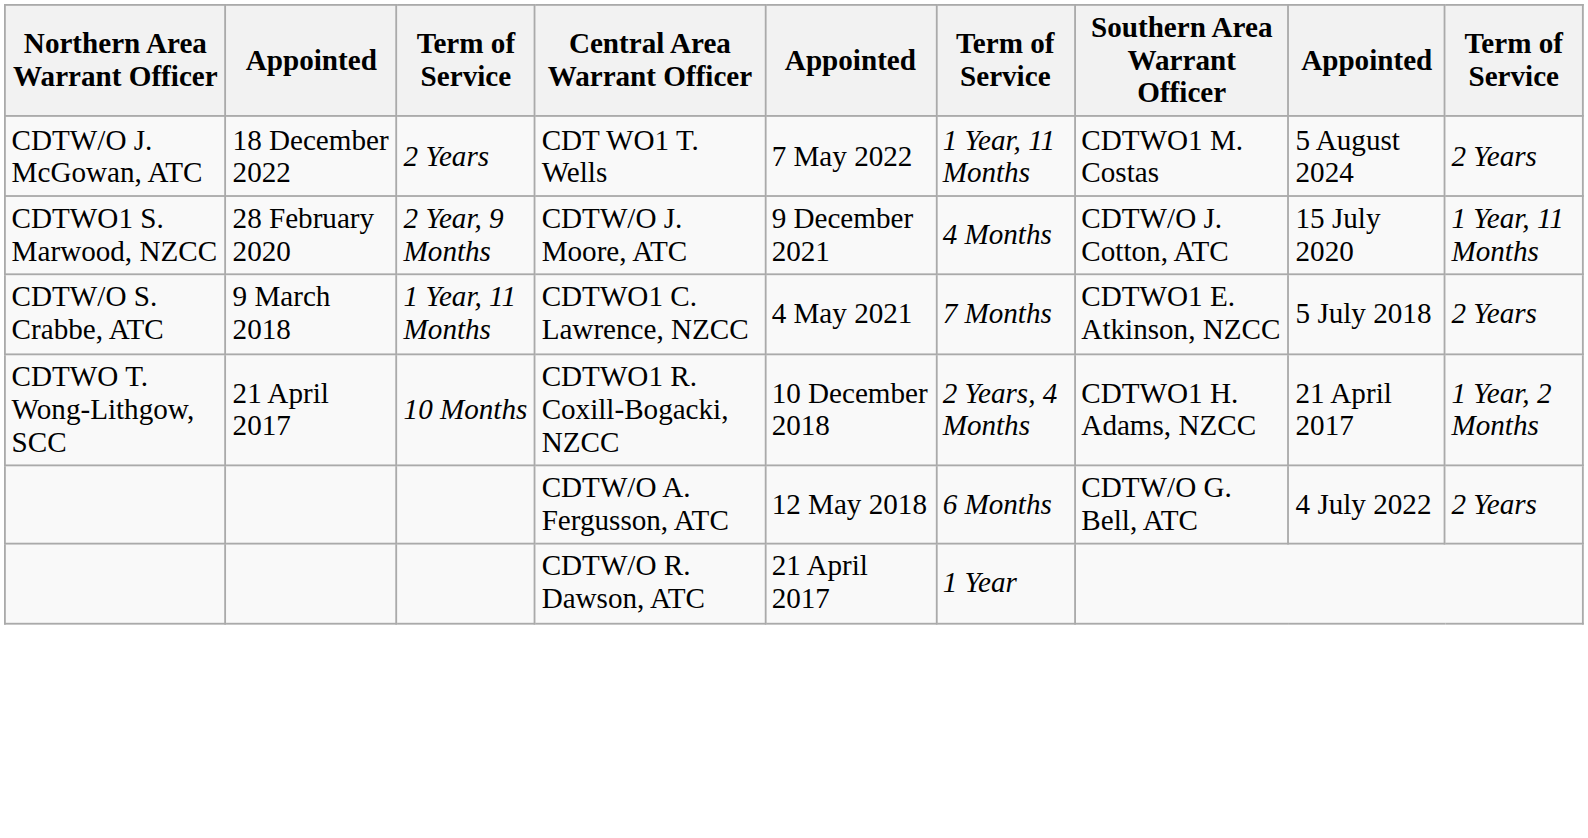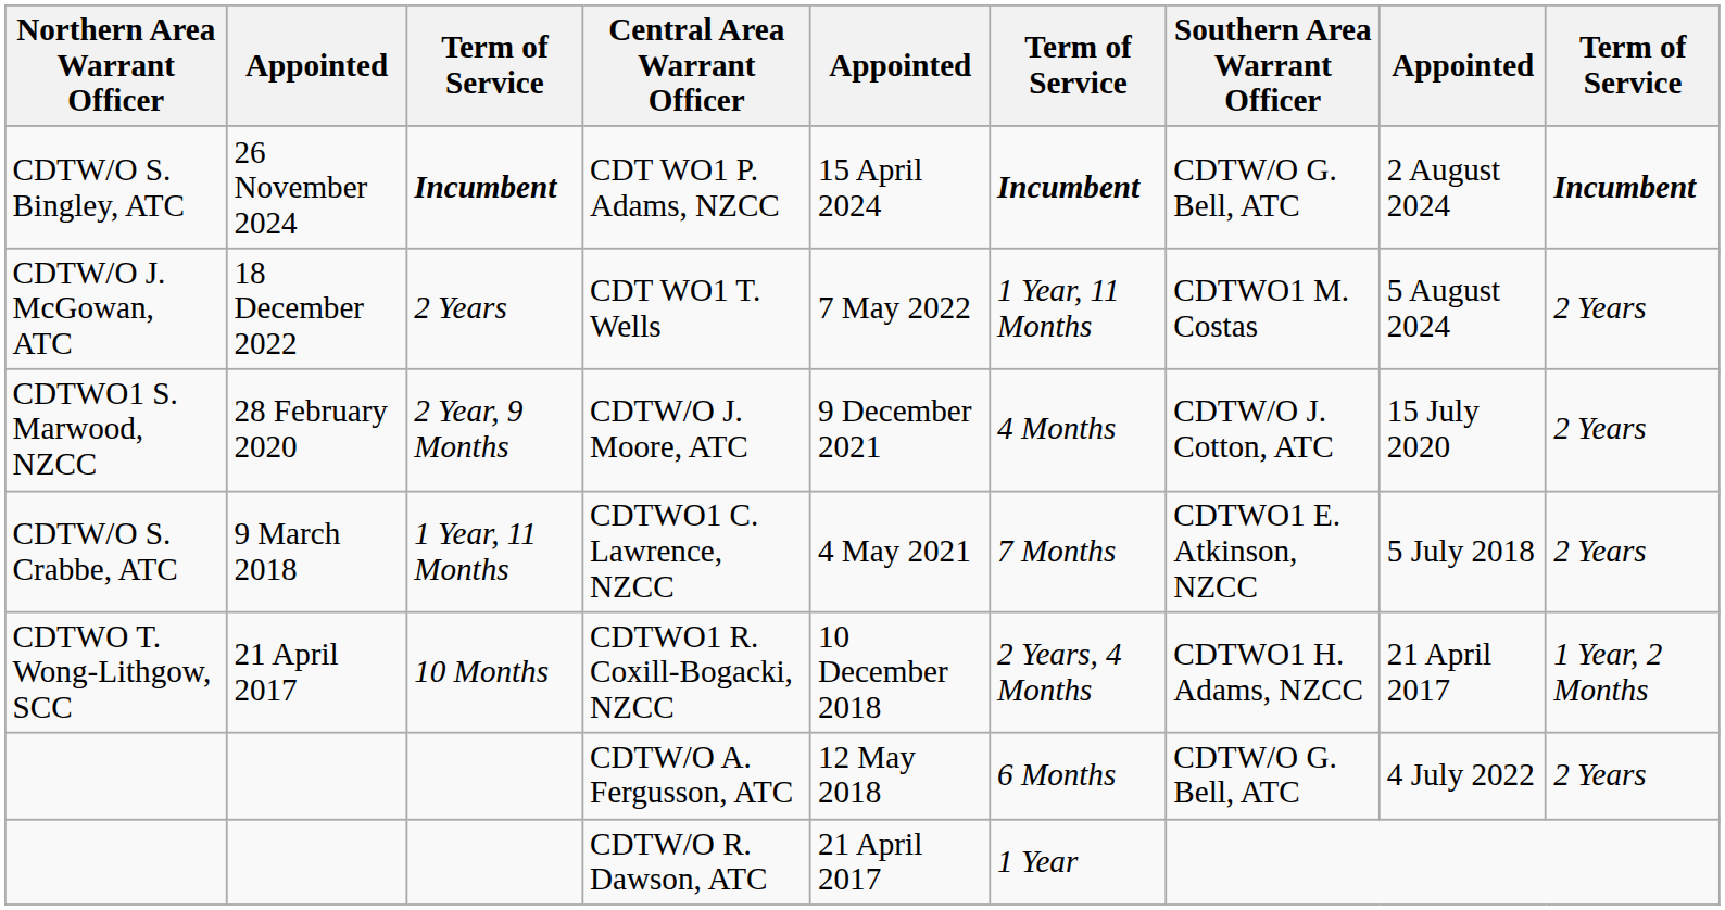+ row: CDTW/O S. Bingley, ATC | 26 November 2024 | Incumbent | CDT WO1 P. Adams, NZCC | 15 April 2024 | Incumbent | CDTW/O G. Bell, ATC | 2 August 2024 | Incumbent
CDTW/O J. Moore, ATC | column 9: 1 Year, 11 Months -> 2 Years
